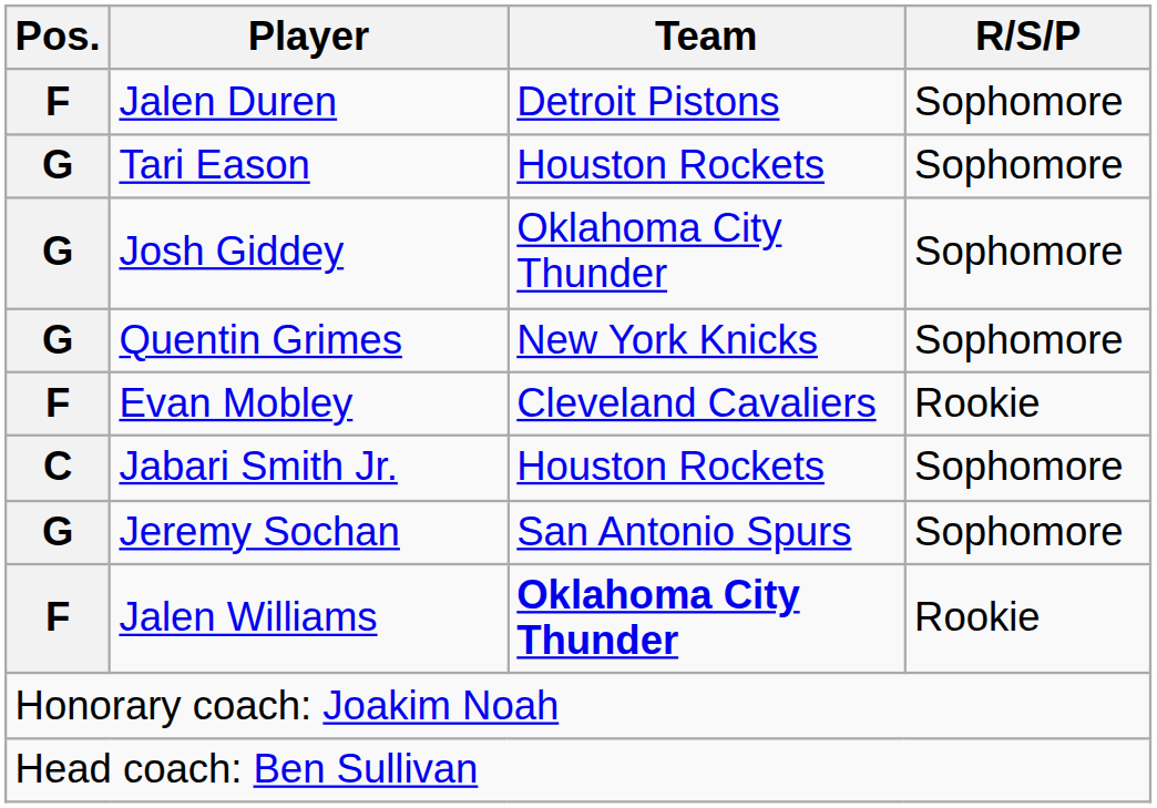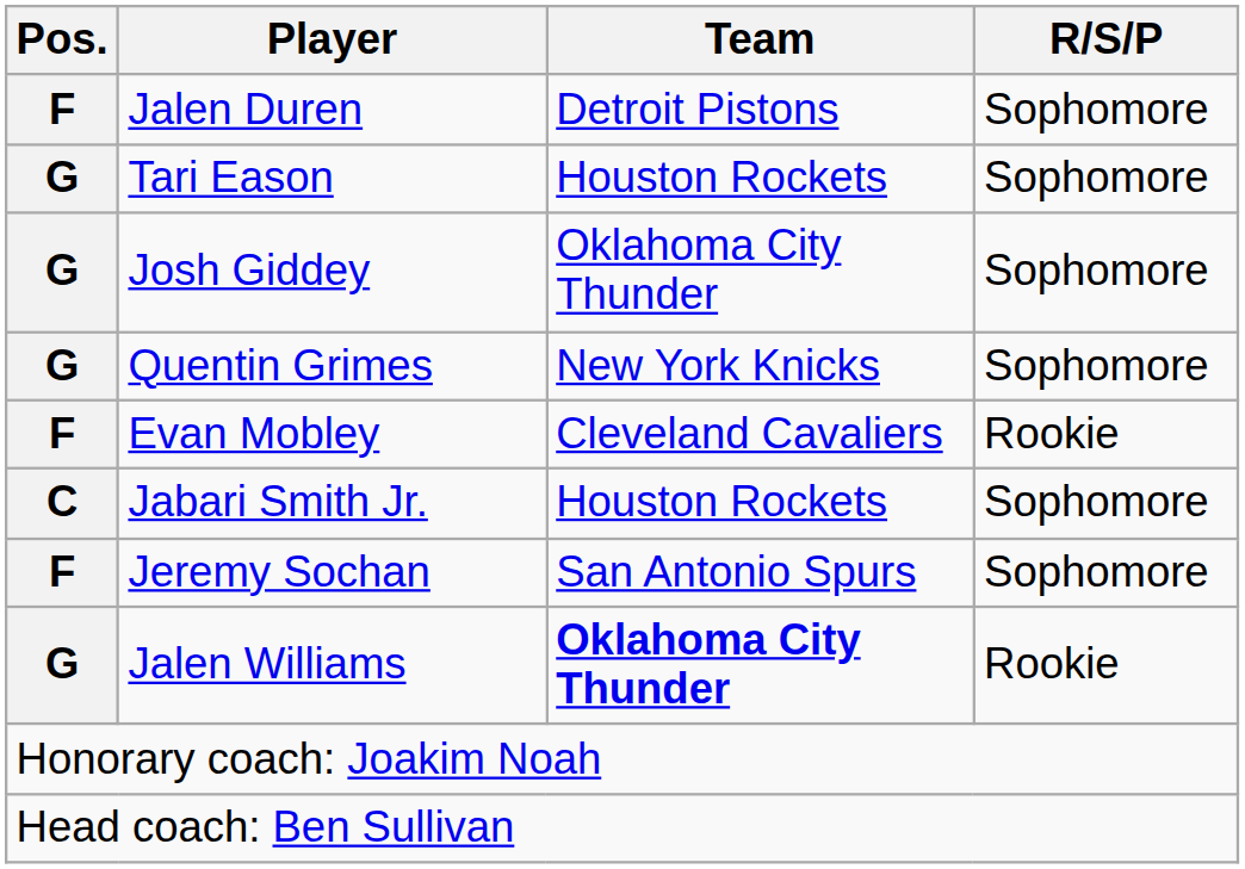Jeremy Sochan | Pos.: G -> F
Jalen Williams | Pos.: F -> G
